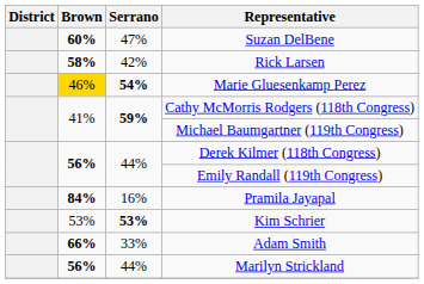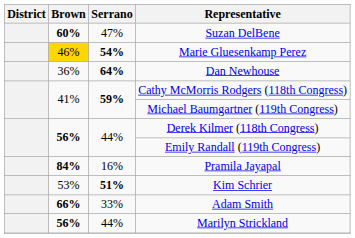- row: 58% | 42% | Rick Larsen
+ row: 36% | 64% | Dan Newhouse
Kim Schrier | Serrano: 53% -> 51%
